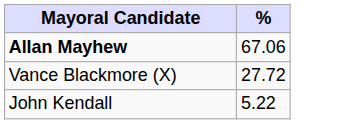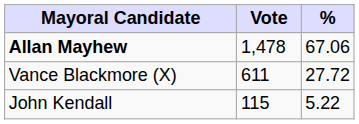+ column: Vote | 1,478 | 611 | 115
